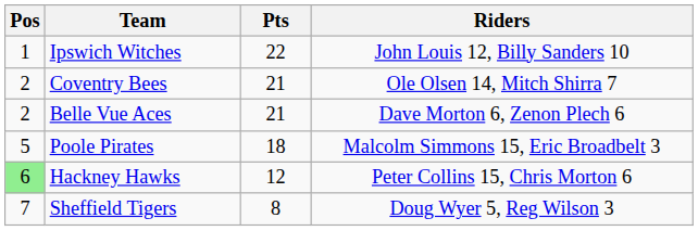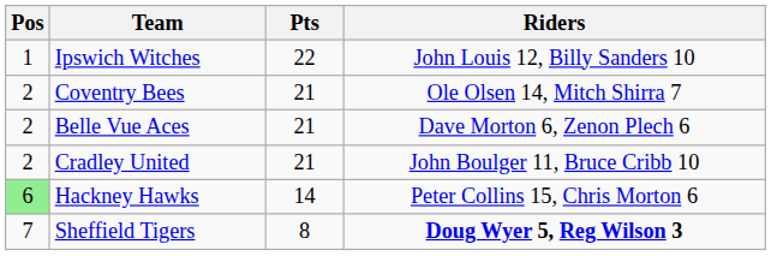+ row: 2 | Cradley United | 21 | John Boulger 11, Bruce Cribb 10
- row: 5 | Poole Pirates | 18 | Malcolm Simmons 15, Eric Broadbelt 3
Hackney Hawks | Pts: 12 -> 14
Sheffield Tigers | Riders: normal -> bold
